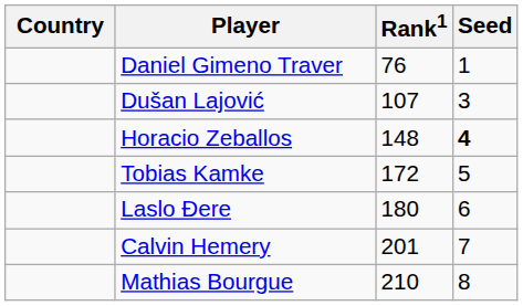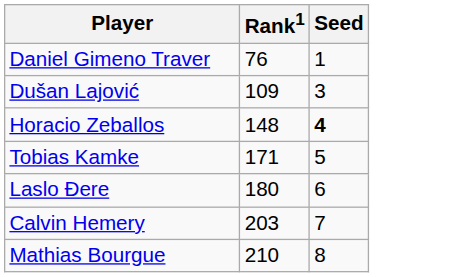- column: Country
Dušan Lajović | Rank1: 107 -> 109
Tobias Kamke | Rank1: 172 -> 171
Calvin Hemery | Rank1: 201 -> 203
